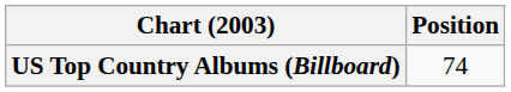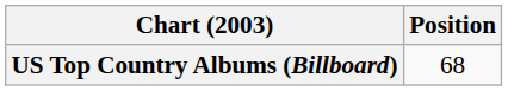US Top Country Albums (Billboard) | Position: 74 -> 68
